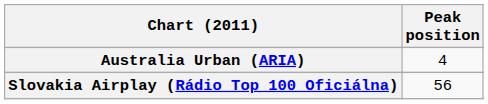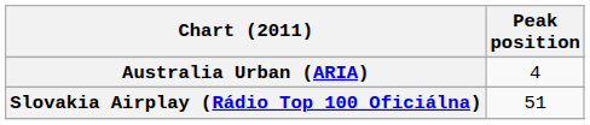Slovakia Airplay (Rádio Top 100 Oficiálna) | Peak position: 56 -> 51
